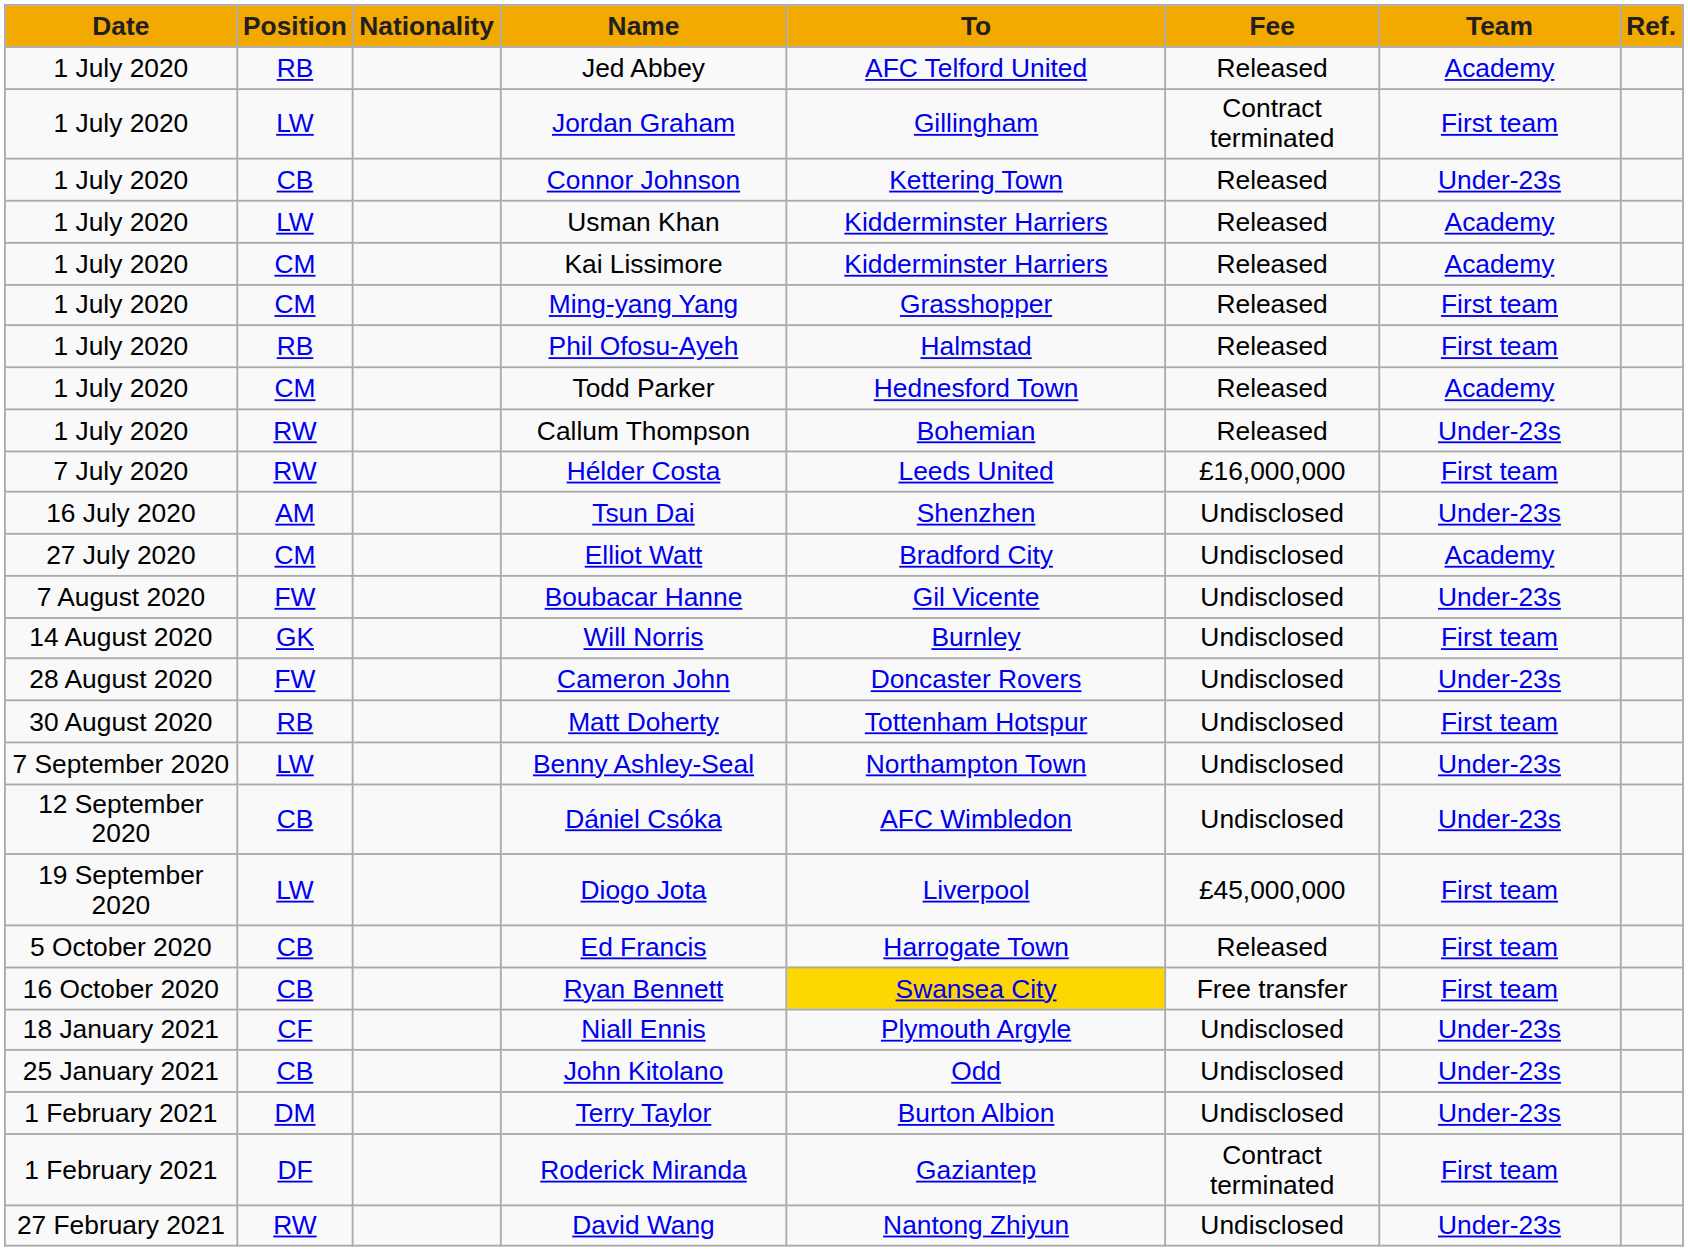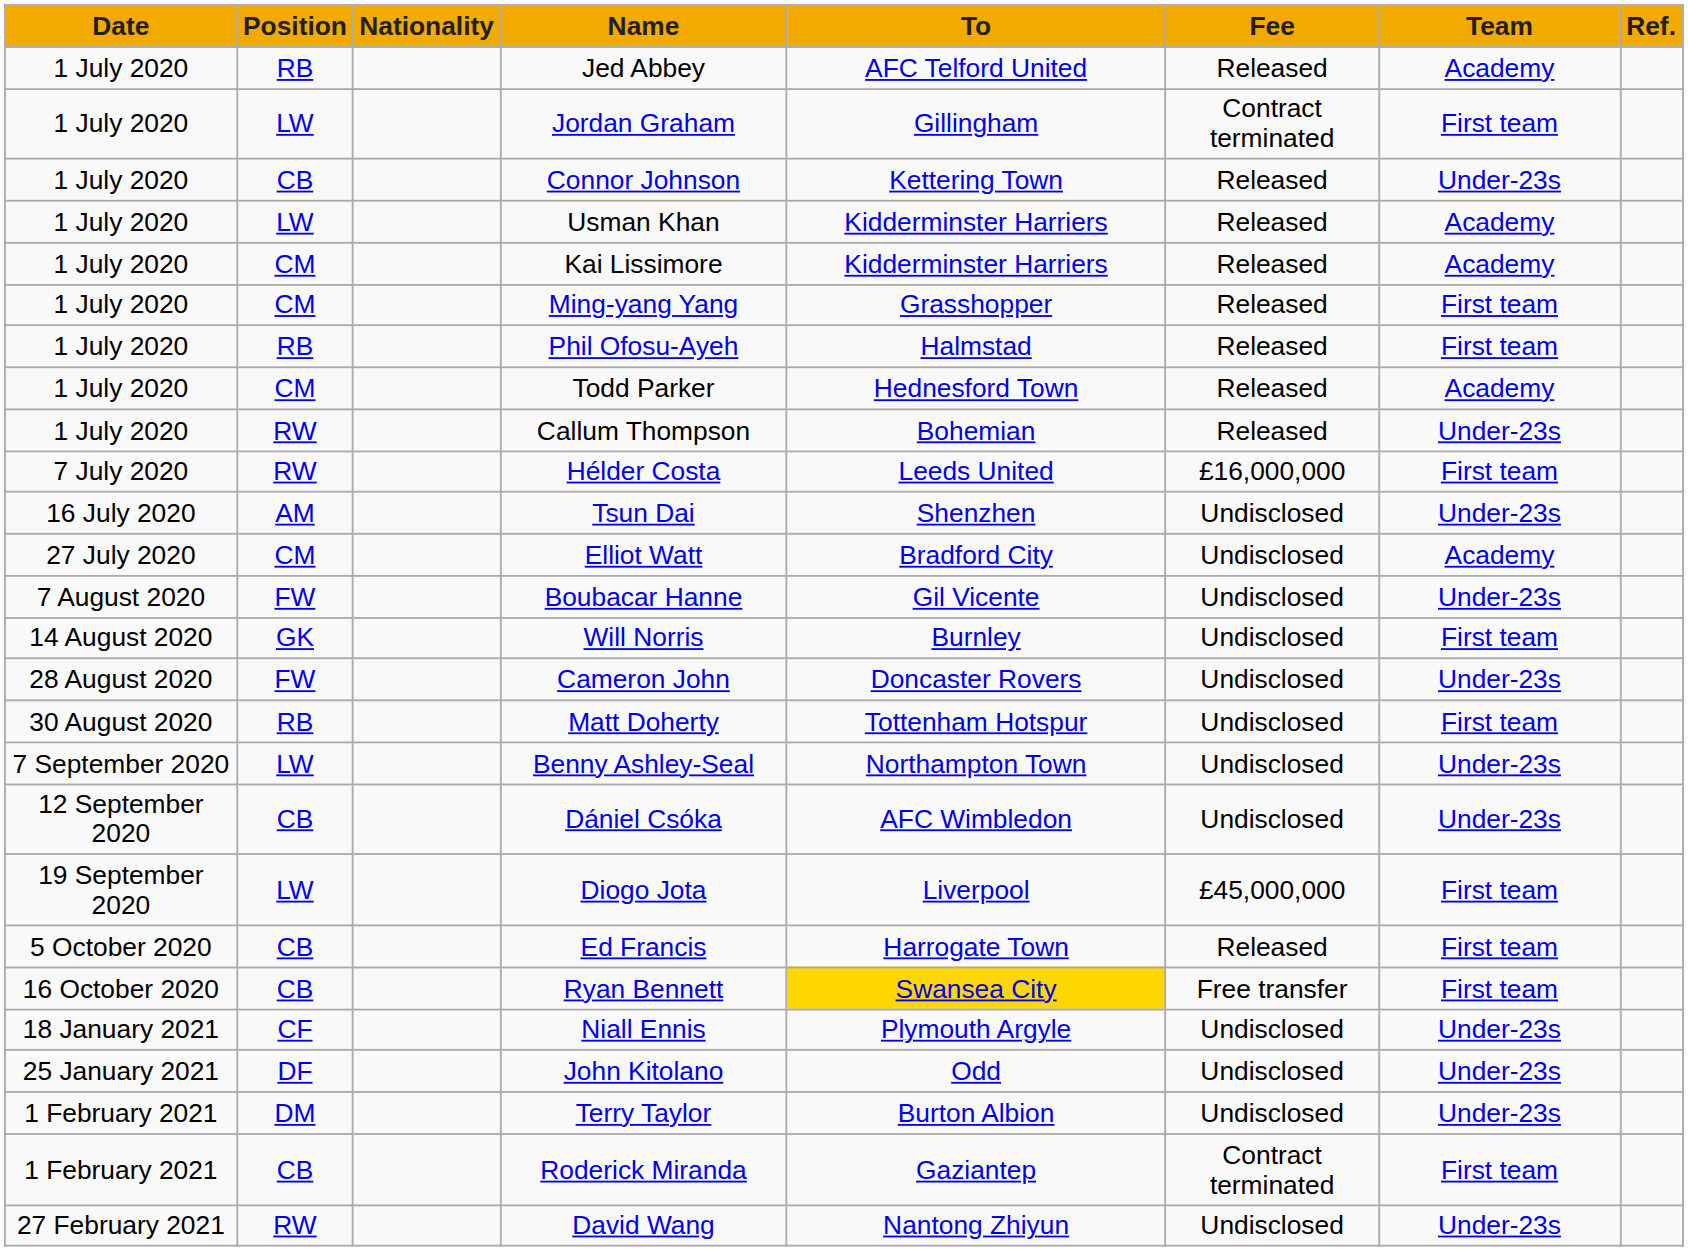John Kitolano | Position: CB -> DF
Roderick Miranda | Position: DF -> CB
